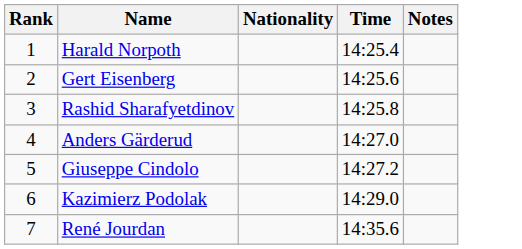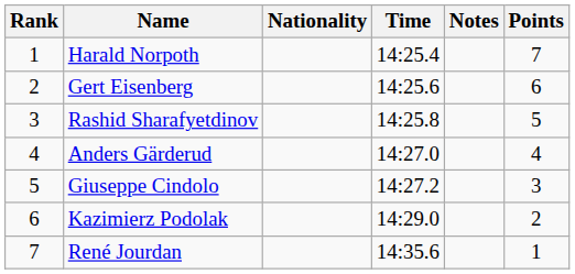+ column: Points | 7 | 6 | 5 | 4 | 3 | 2 | 1
